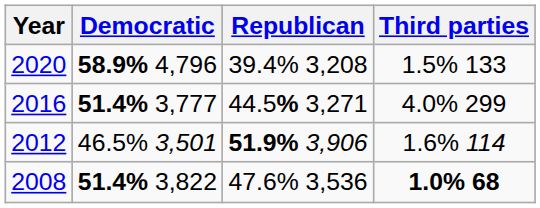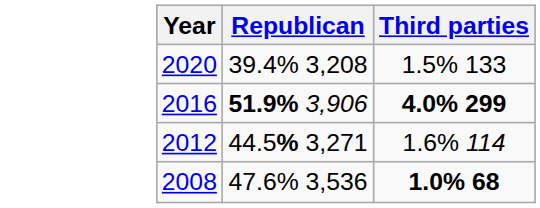- column: Democratic | 58.9% 4,796 | 51.4% 3,777 | 46.5% 3,501 | 51.4% 3,822
2016 | Republican: 44.5% 3,271 -> 51.9% 3,906
2016 | Third parties: normal -> bold
2012 | Republican: 51.9% 3,906 -> 44.5% 3,271
